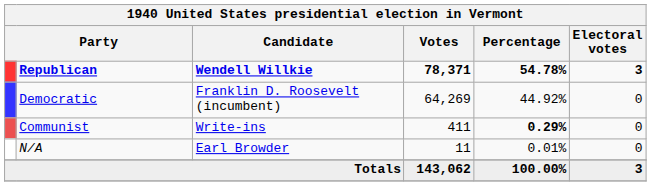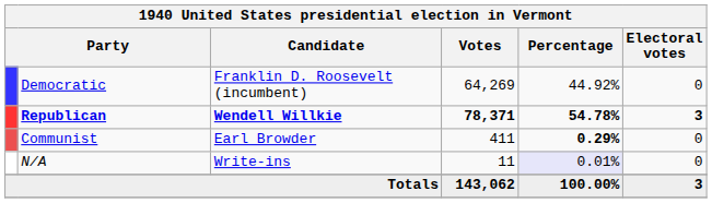rows swapped: Republican <-> Democratic
Communist | Candidate: Write-ins -> Earl Browder
N/A | Candidate: Earl Browder -> Write-ins
N/A | Percentage: no background -> lavender background
